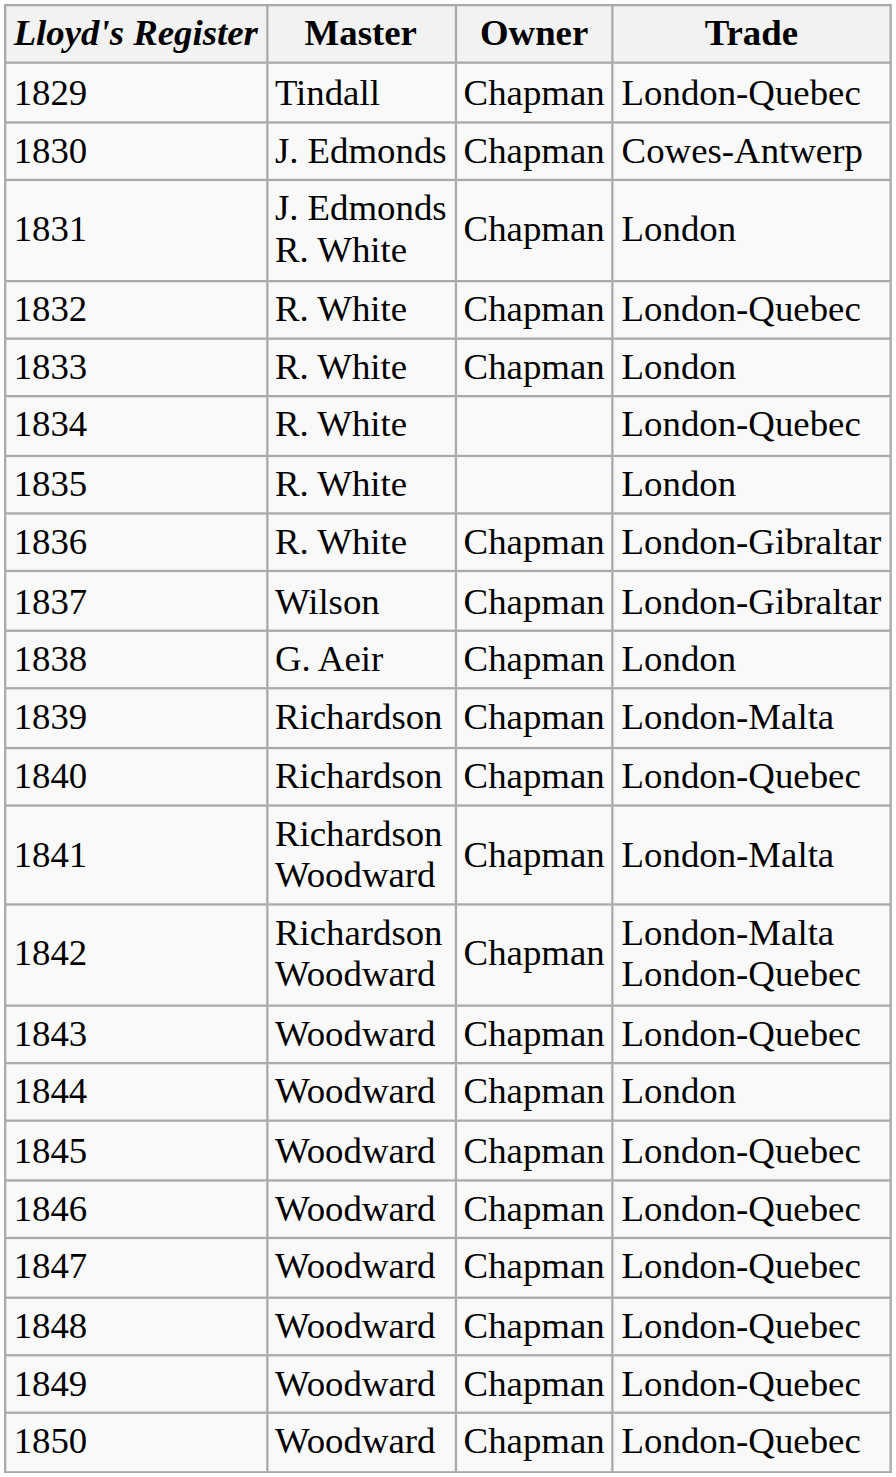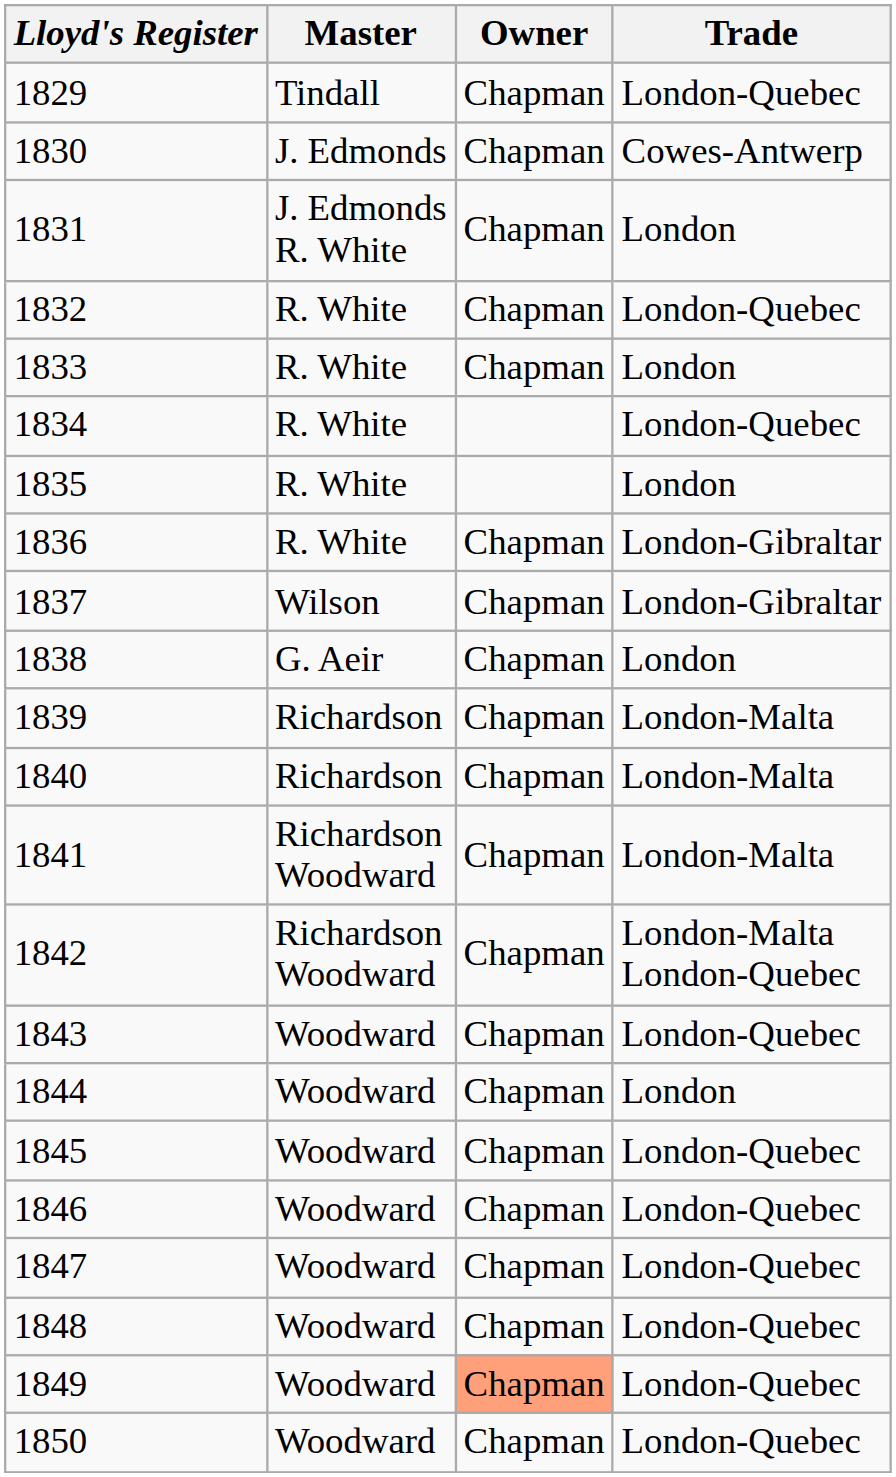1840 | Trade: London-Quebec -> London-Malta
1849 | Owner: no background -> lightsalmon background
